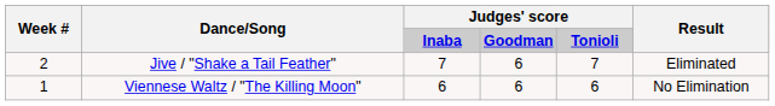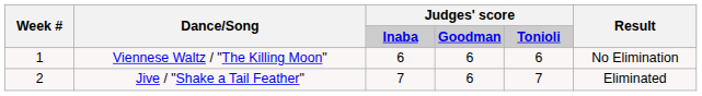rows swapped: Viennese Waltz / "The Killing Moon" <-> Jive / "Shake a Tail Feather"
